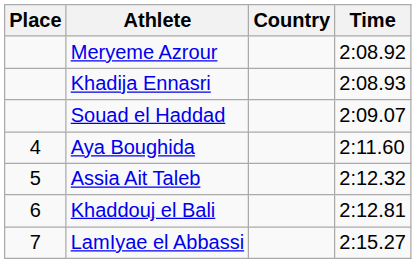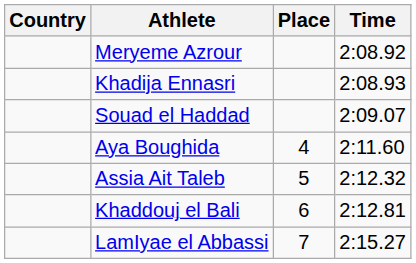columns swapped: Place <-> Country
